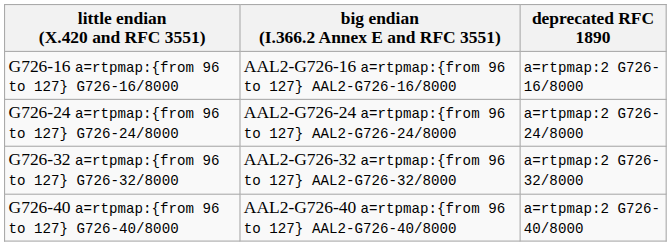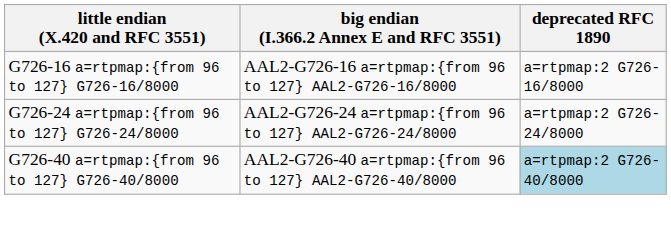- row: G726-32 a=rtpmap:{from 96 to 127} G726-32/8000 | AAL2-G726-32 a=rtpmap:{from 96 to 127} AAL2-G726-32/8000 | a=rtpmap:2 G726-32/8000
G726-40 a=rtpmap:{from 96 to 127} G726-40/8000 | deprecated RFC 1890: no background -> lightblue background
